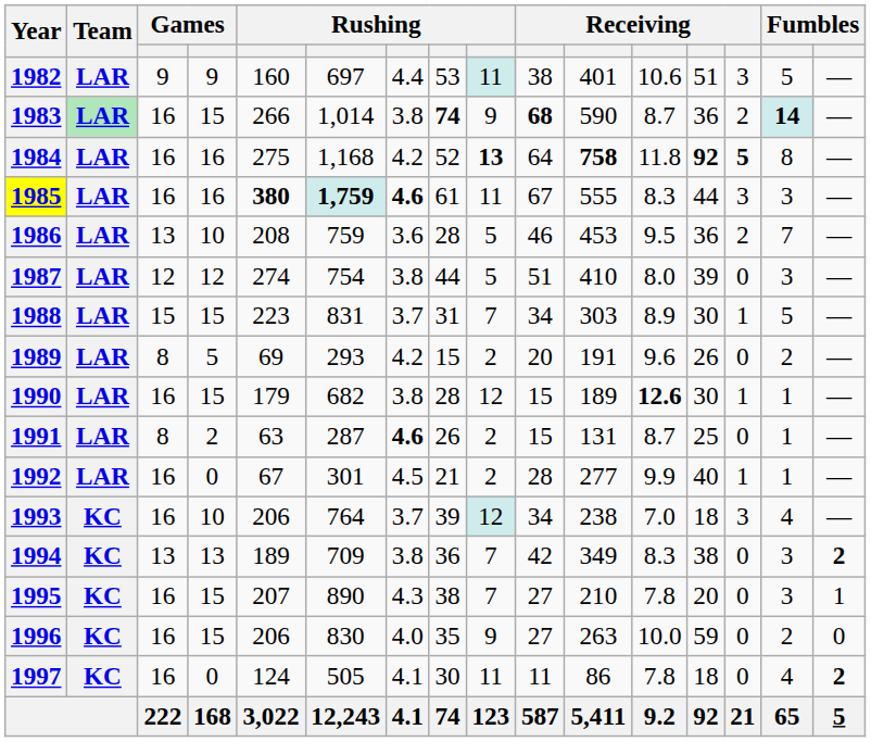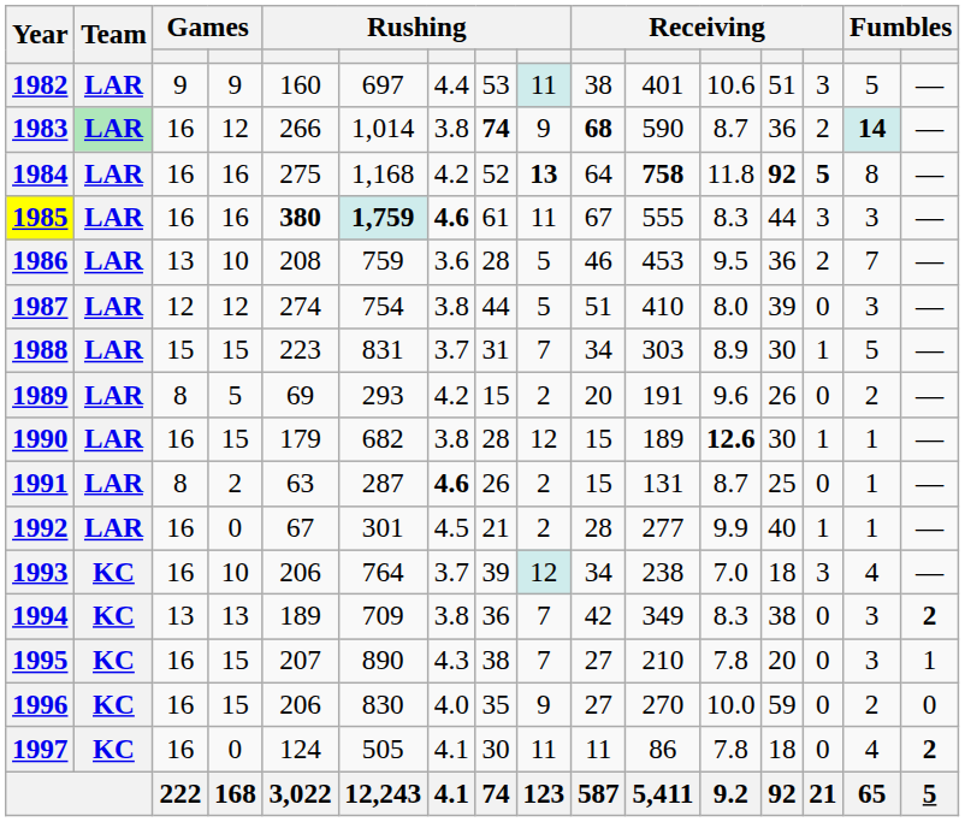1983 | column 4: 15 -> 12
1996 | column 11: 263 -> 270
